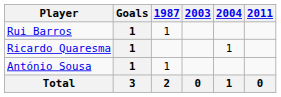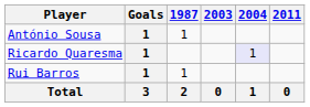rows swapped: Rui Barros <-> António Sousa
Ricardo Quaresma | 2004: no background -> lavender background
